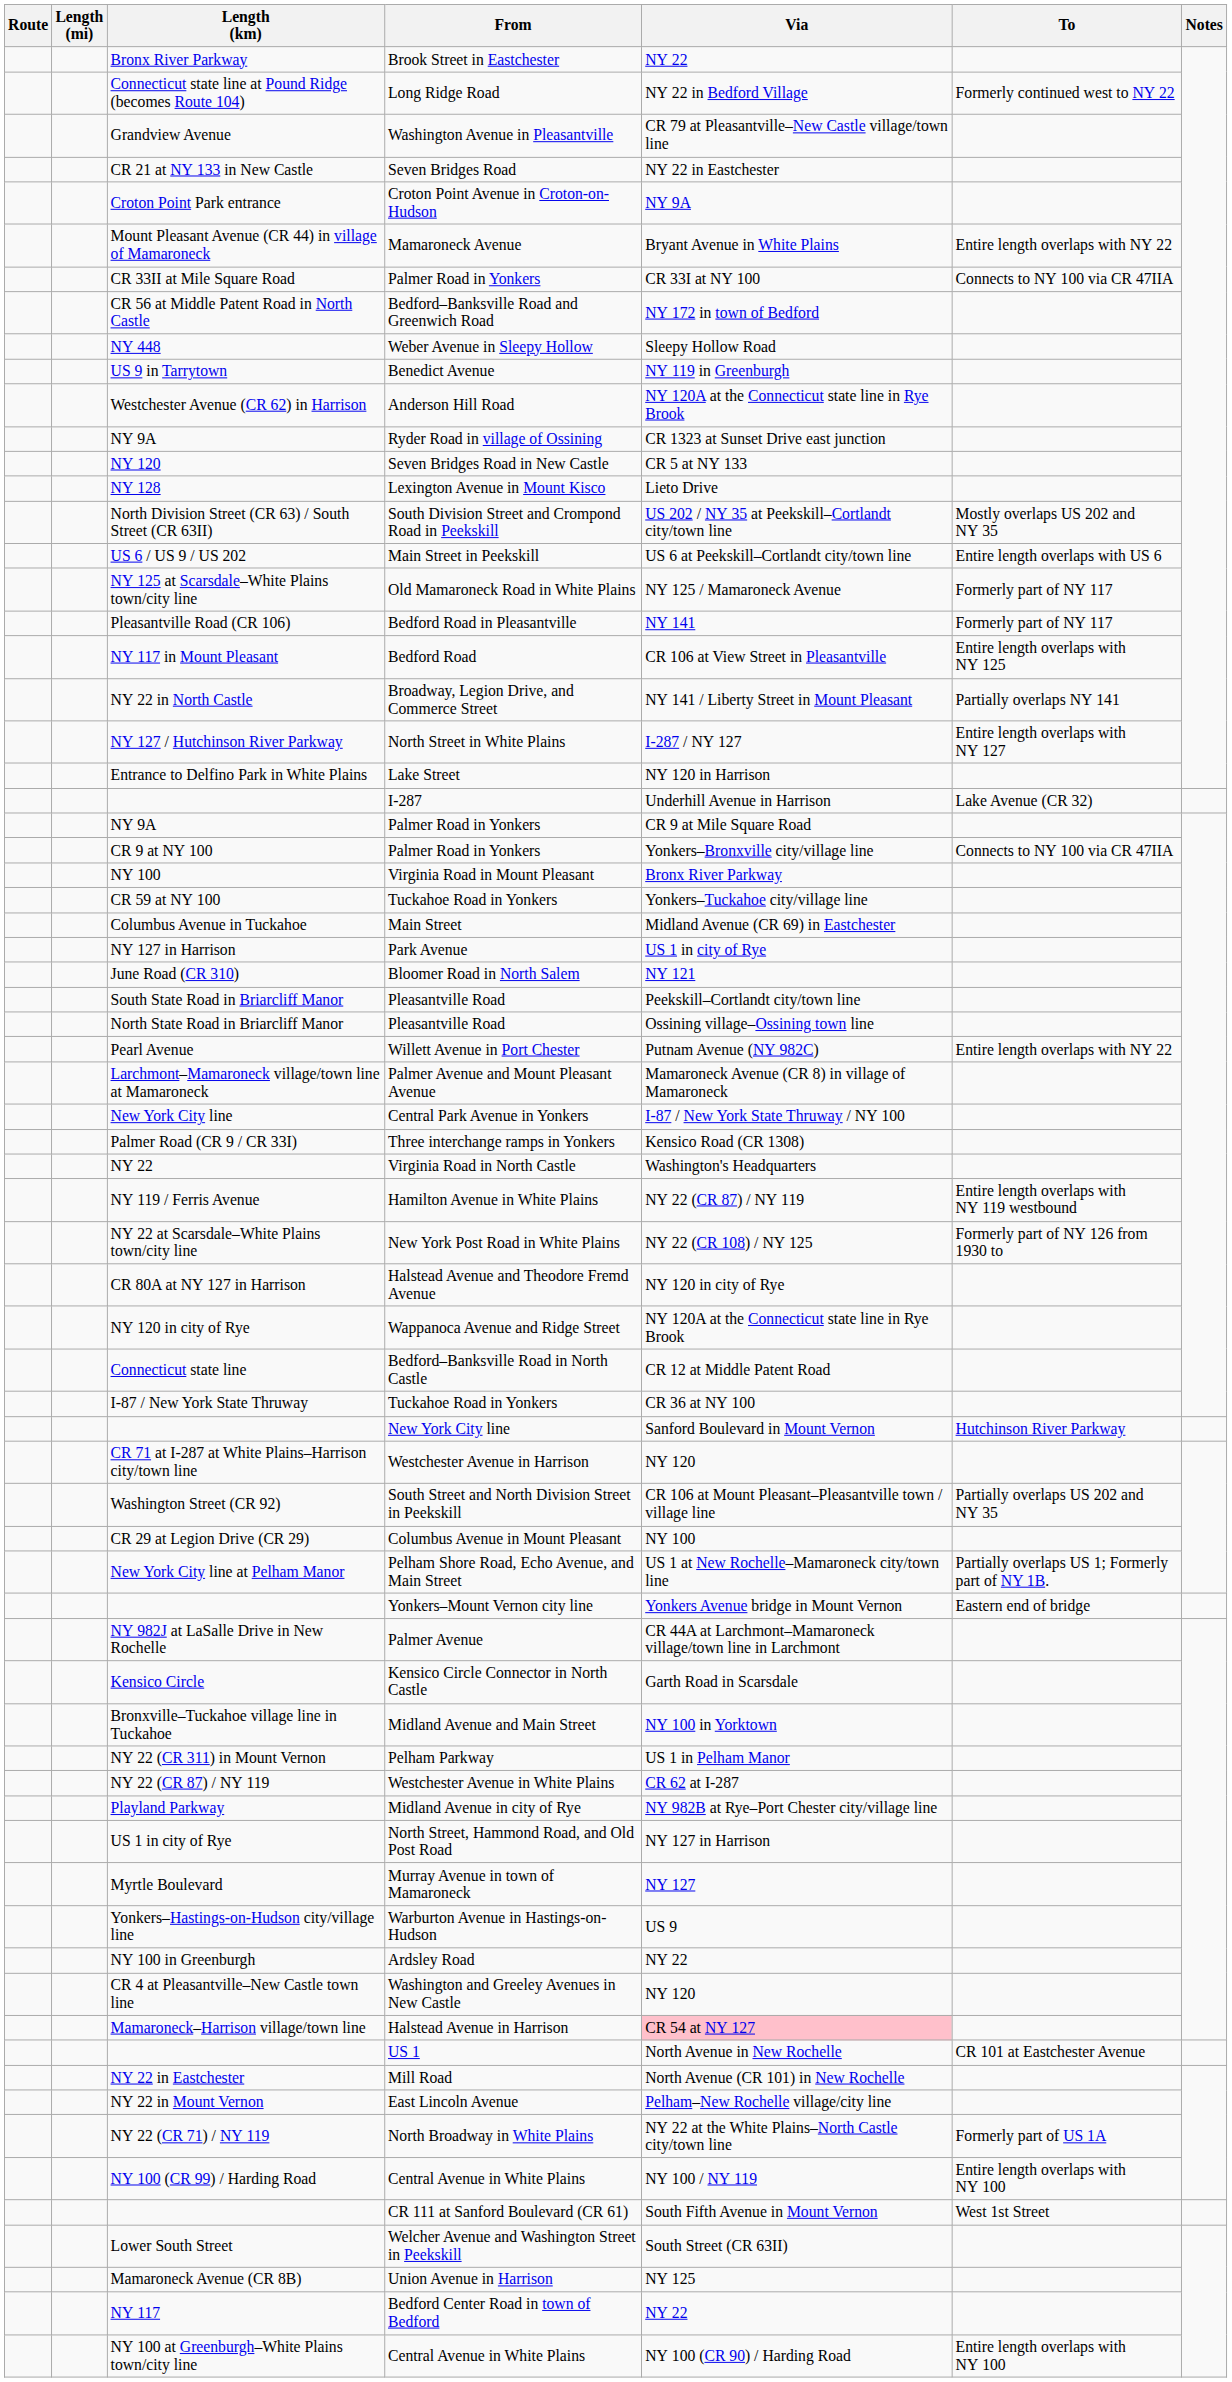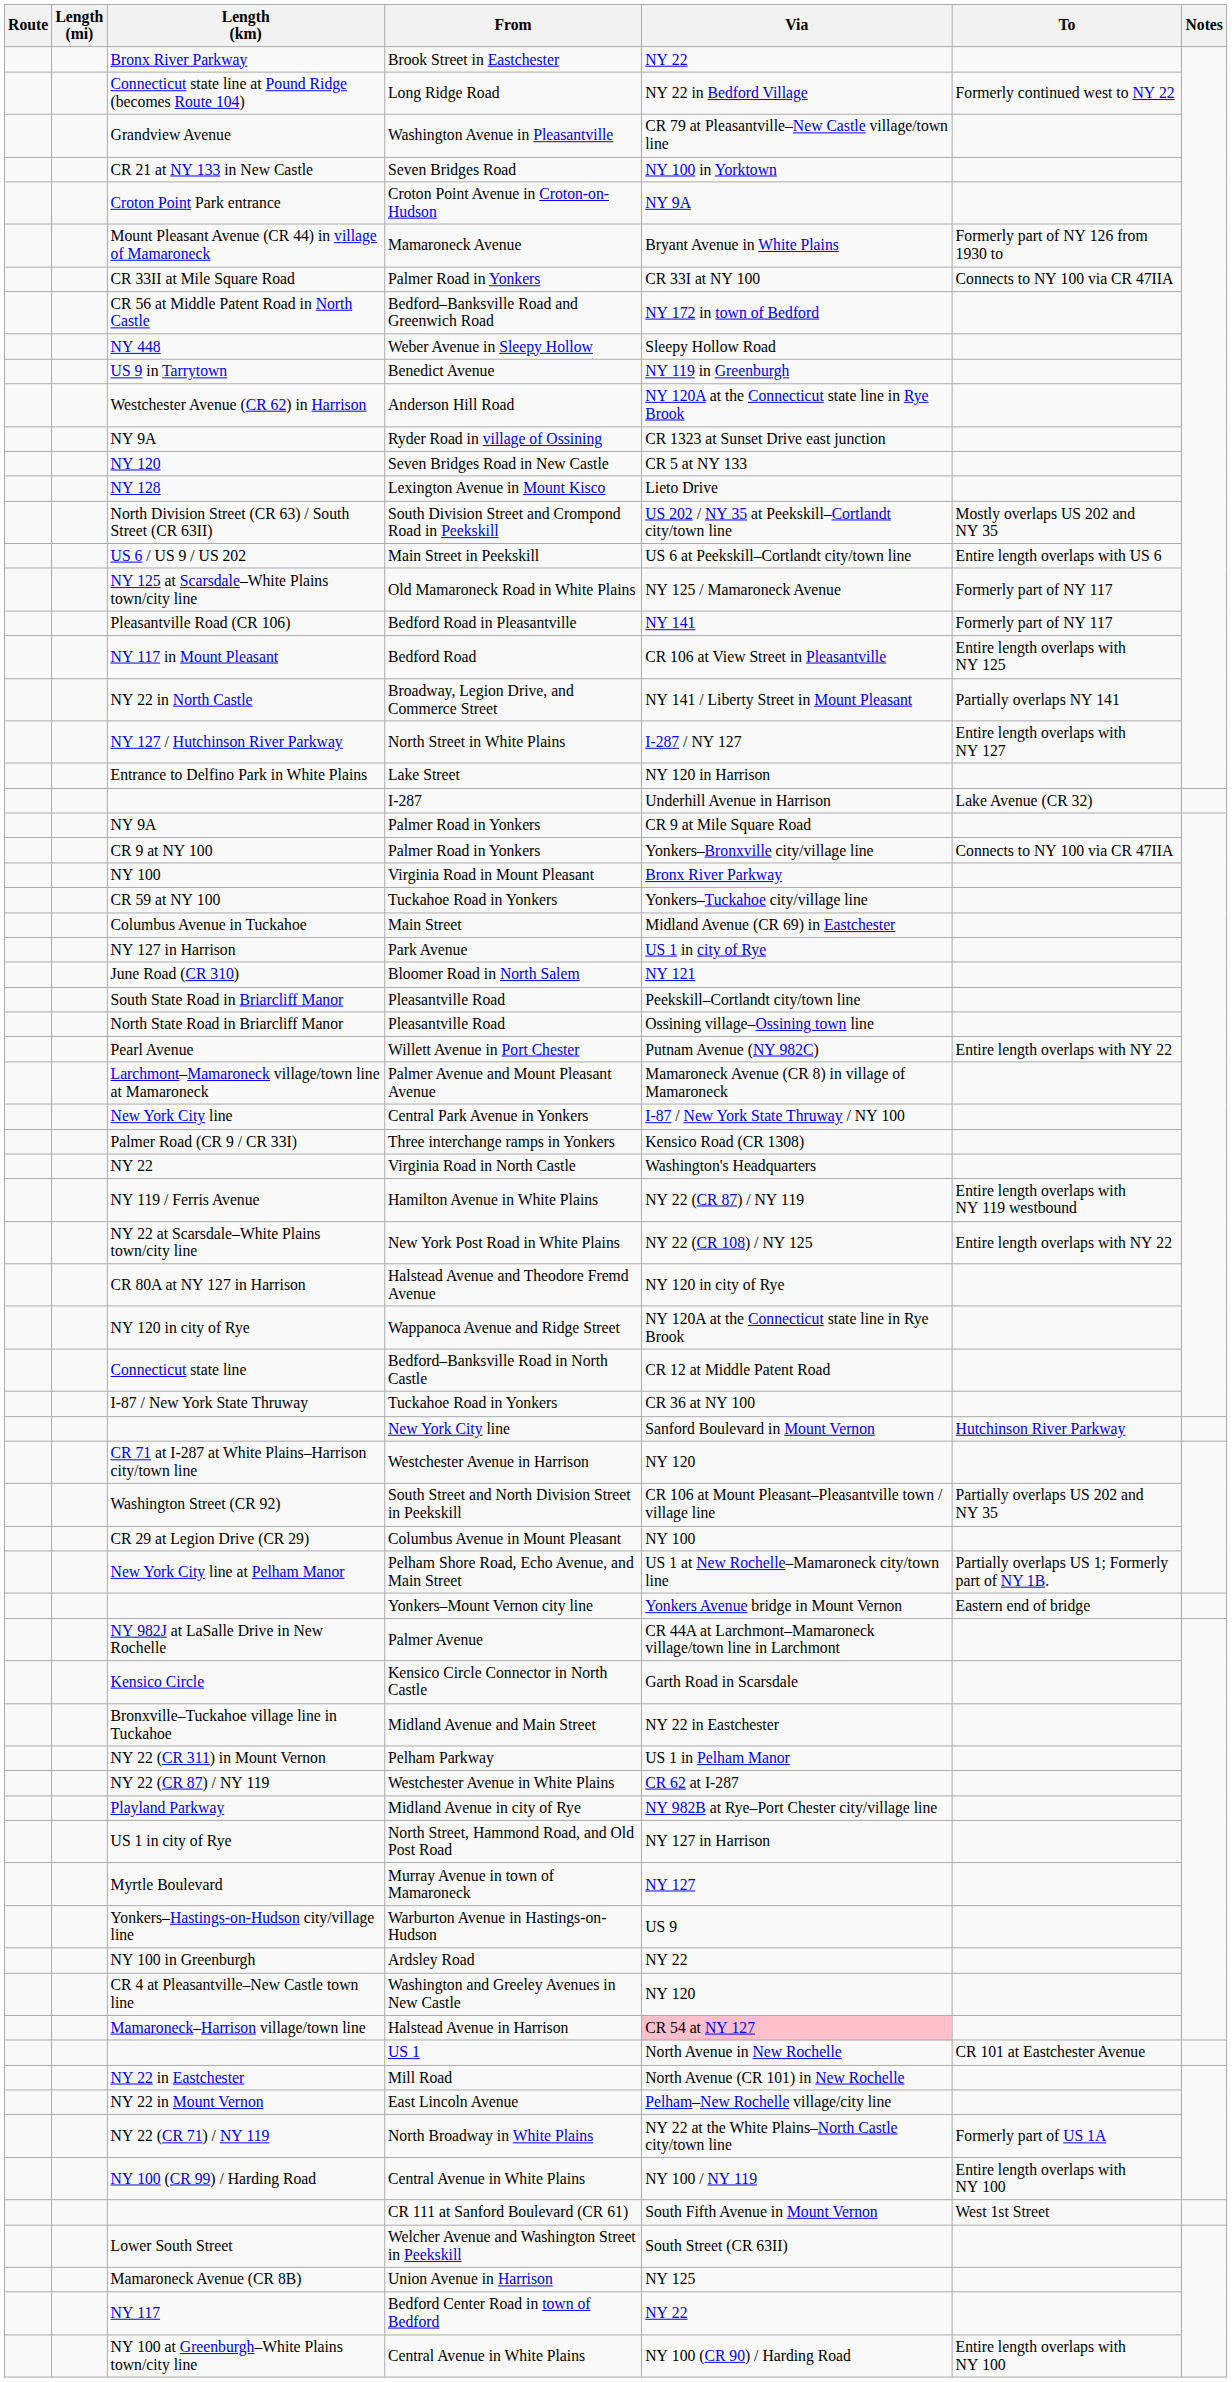CR 21 at NY 133 in New Castle | Via: NY 22 in Eastchester -> NY 100 in Yorktown
Mount Pleasant Avenue (CR 44) in village of Mamaroneck | To: Entire length overlaps with NY 22 -> Formerly part of NY 126 from 1930 to
NY 22 at Scarsdale–White Plains town/city line | To: Formerly part of NY 126 from 1930 to -> Entire length overlaps with NY 22
Bronxville–Tuckahoe village line in Tuckahoe | Via: NY 100 in Yorktown -> NY 22 in Eastchester
